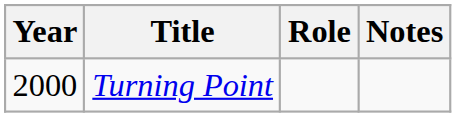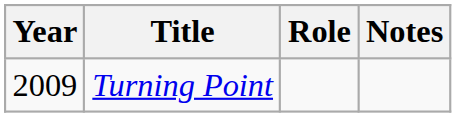Turning Point | Year: 2000 -> 2009
